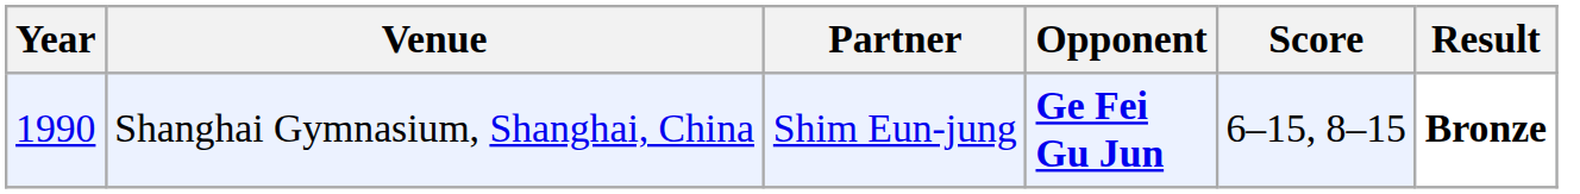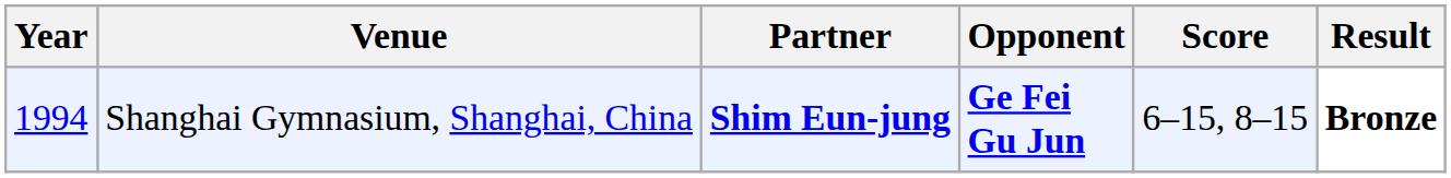Shanghai Gymnasium, Shanghai, China | Year: 1990 -> 1994
Shanghai Gymnasium, Shanghai, China | Partner: normal -> bold
